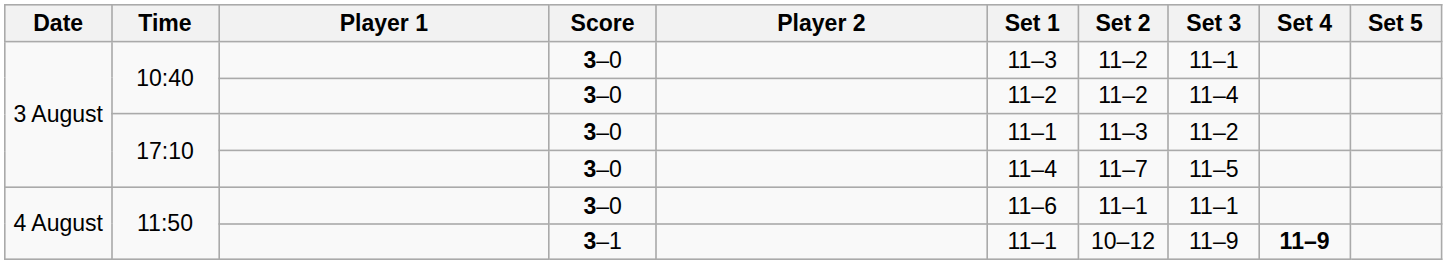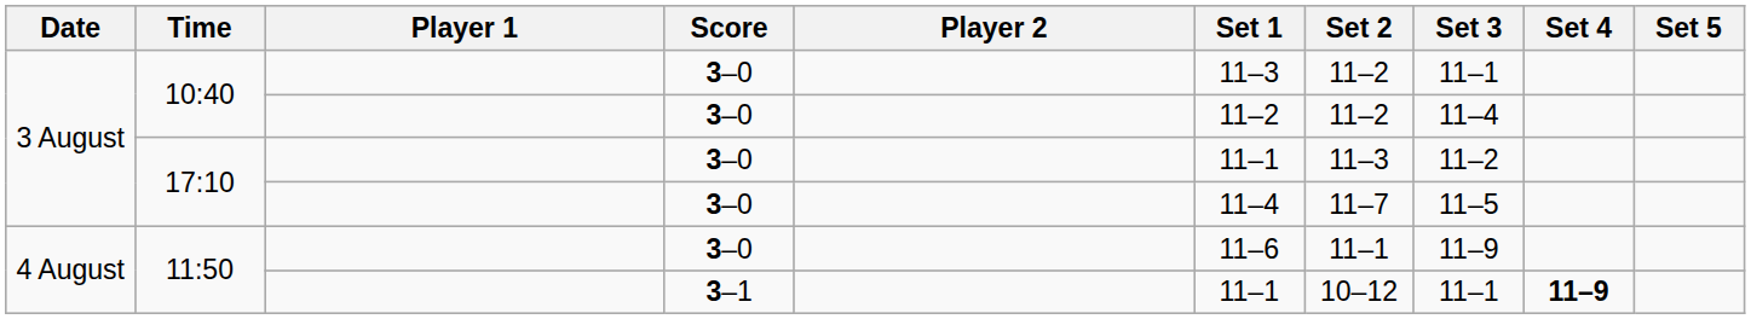11:50 / 3–0 | Set 3: 11–1 -> 11–9
11:50 / 3–1 | Set 3: 11–9 -> 11–1
